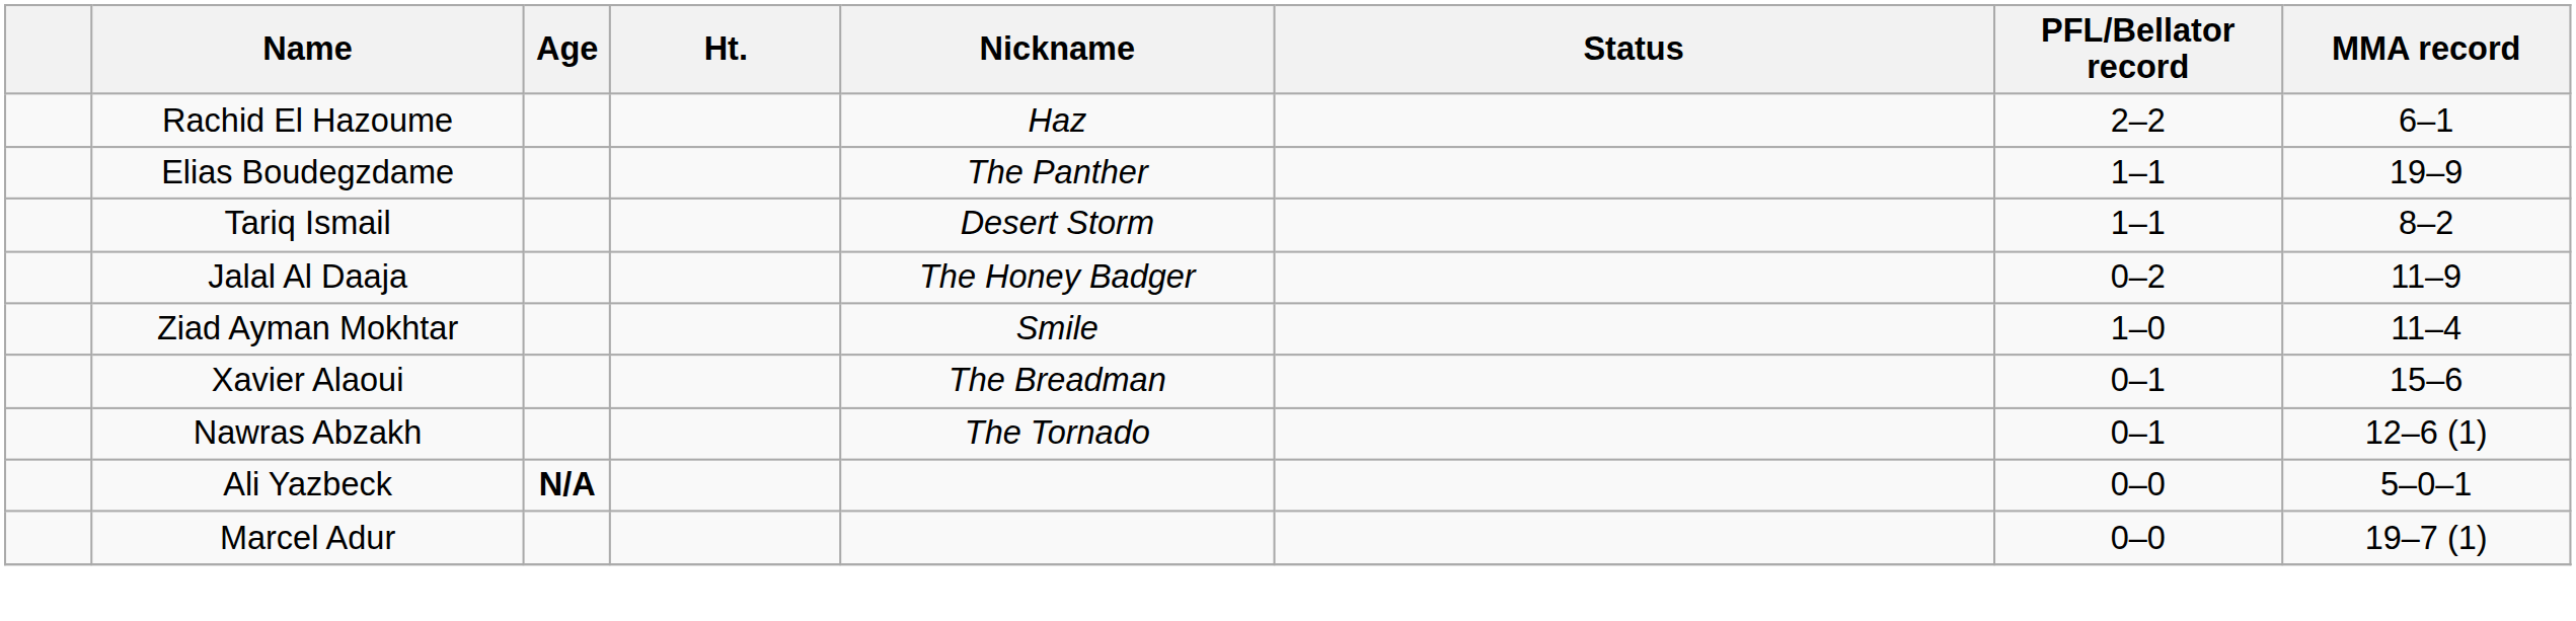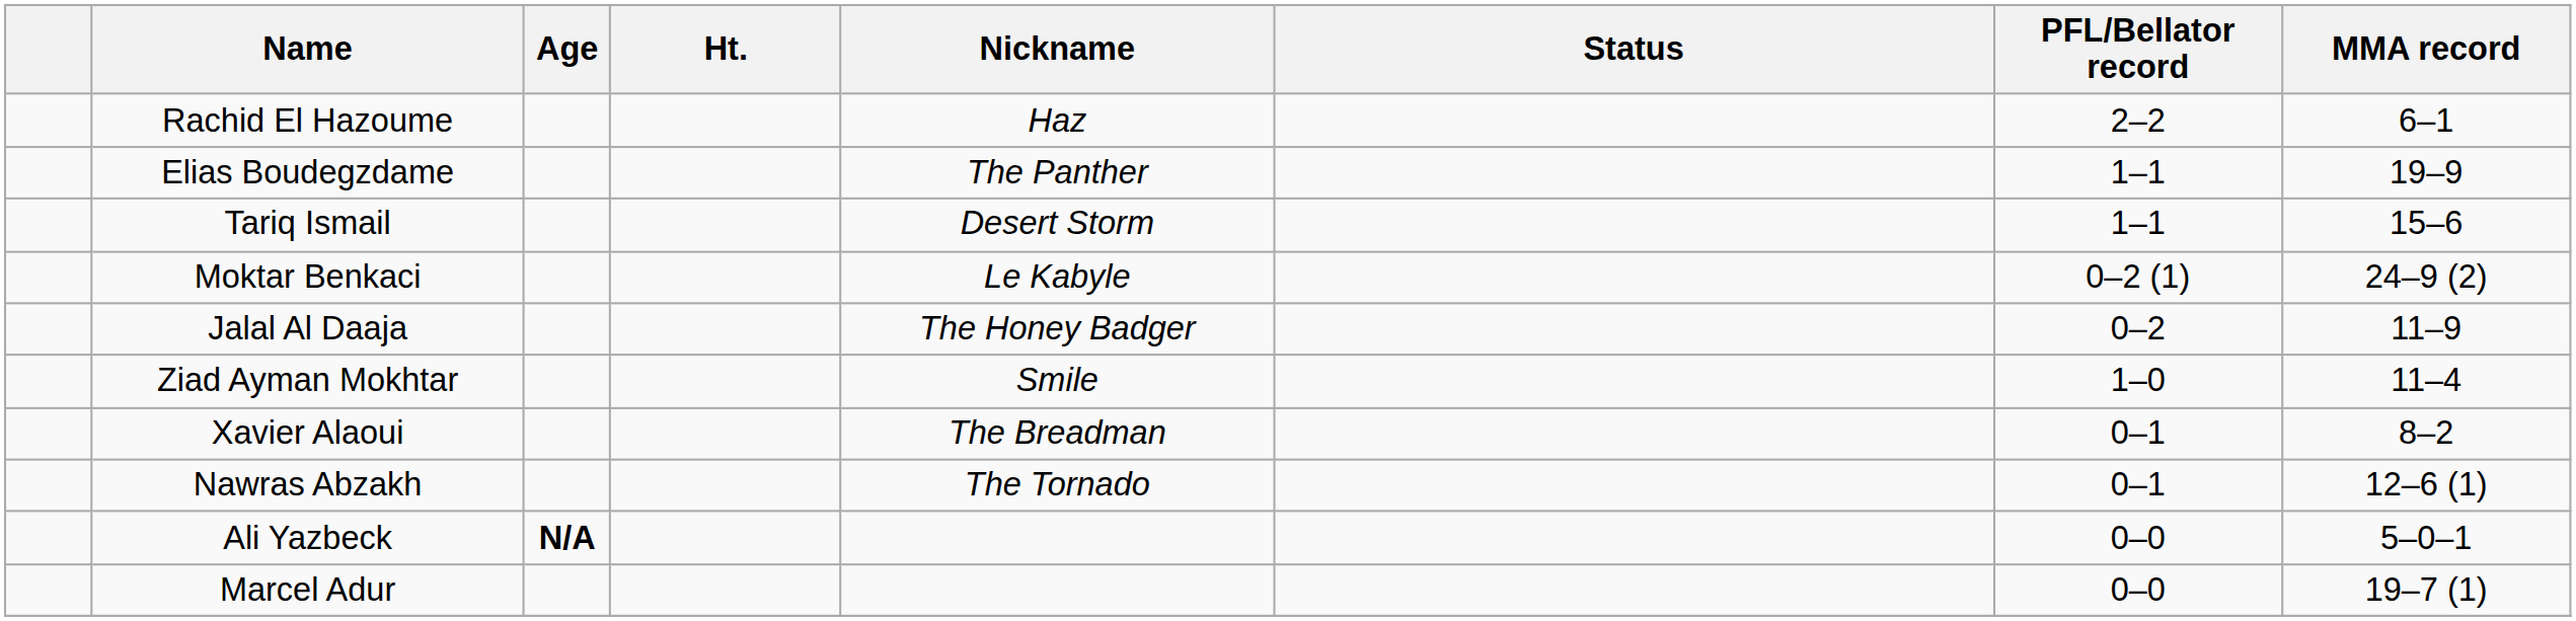Tariq Ismail | MMA record: 8–2 -> 15–6
+ row: Moktar Benkaci | Le Kabyle | 0–2 (1) | 24–9 (2)
Xavier Alaoui | MMA record: 15–6 -> 8–2
